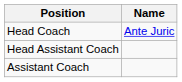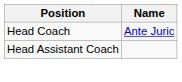- row: Assistant Coach
